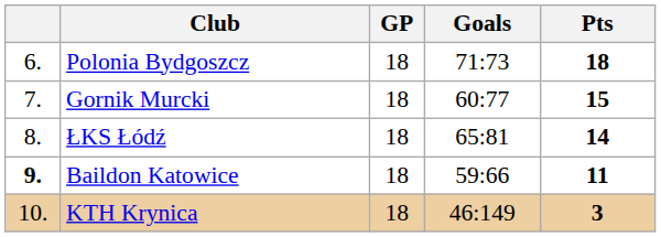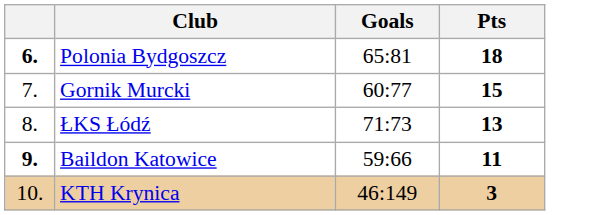- column: GP | 18 | 18 | 18 | 18 | 18
Polonia Bydgoszcz | column 1: normal -> bold
Polonia Bydgoszcz | Goals: 71:73 -> 65:81
ŁKS Łódź | Goals: 65:81 -> 71:73
ŁKS Łódź | Pts: 14 -> 13
